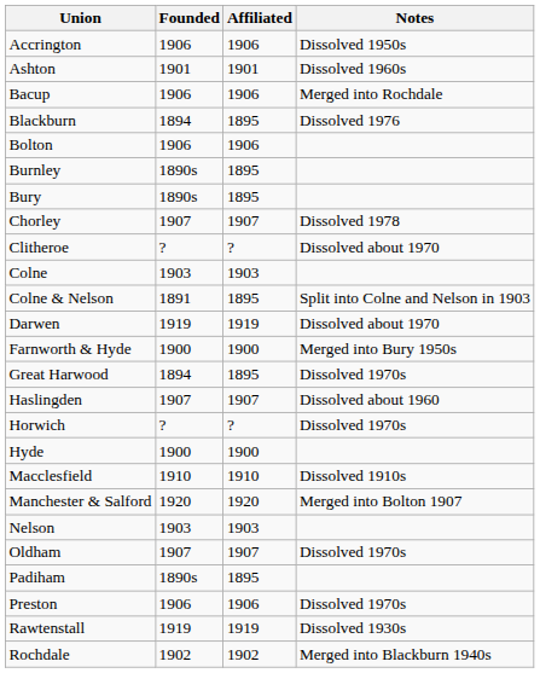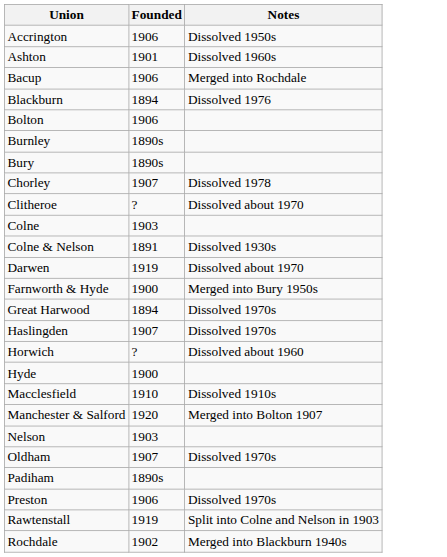- column: Affiliated | 1906 | 1901 | 1906 | 1895 | 1906 | 1895 | 1895 | 1907 | ? | 1903 | 1895 | 1919 | 1900 | 1895 | 1907 | ? | 1900 | 1910 | 1920 | 1903 | 1907 | 1895 | 1906 | 1919 | 1902
Colne & Nelson | Notes: Split into Colne and Nelson in 1903 -> Dissolved 1930s
Haslingden | Notes: Dissolved about 1960 -> Dissolved 1970s
Horwich | Notes: Dissolved 1970s -> Dissolved about 1960
Rawtenstall | Notes: Dissolved 1930s -> Split into Colne and Nelson in 1903
